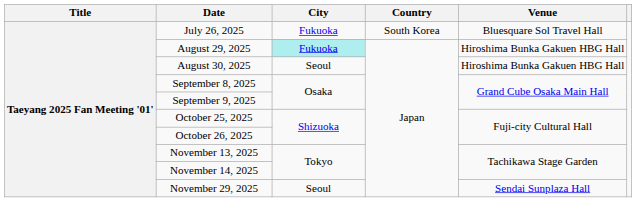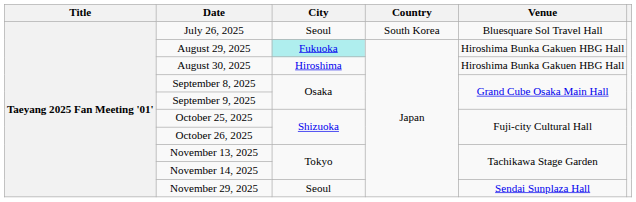July 26, 2025 | City: Fukuoka -> Seoul
August 30, 2025 | City: Seoul -> Hiroshima
